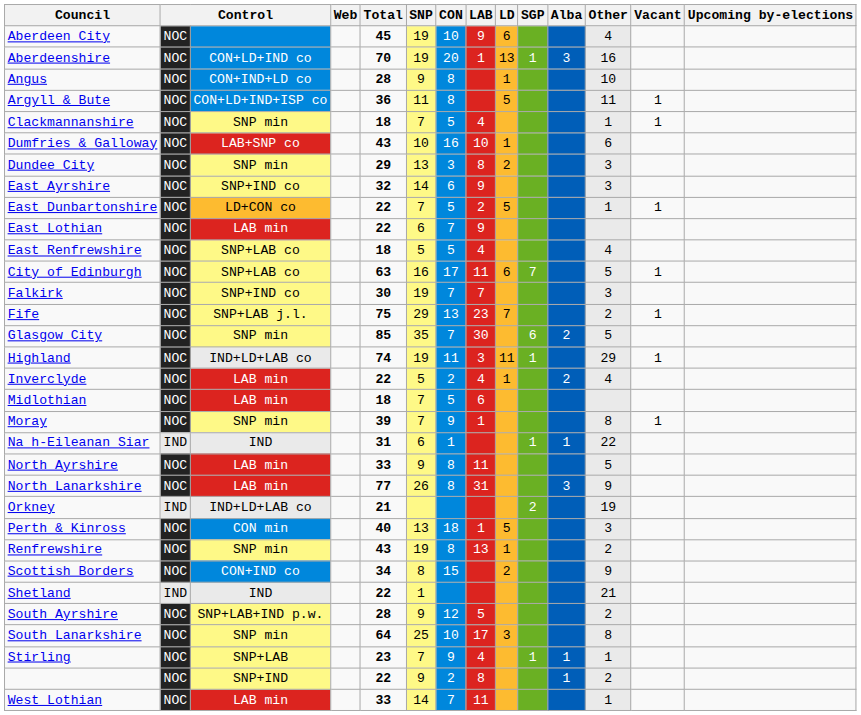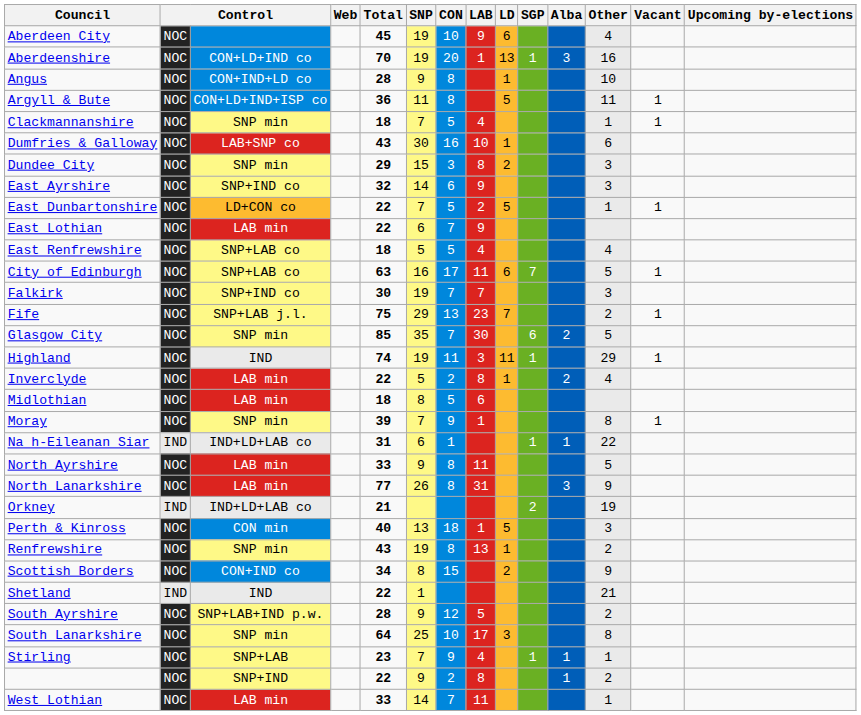Dumfries & Galloway | SNP: 10 -> 30
Dundee City | SNP: 13 -> 15
Highland | column 3: IND+LD+LAB co -> IND
Inverclyde | LAB: 4 -> 8
Midlothian | SNP: 7 -> 8
Na h-Eileanan Siar | column 3: IND -> IND+LD+LAB co
